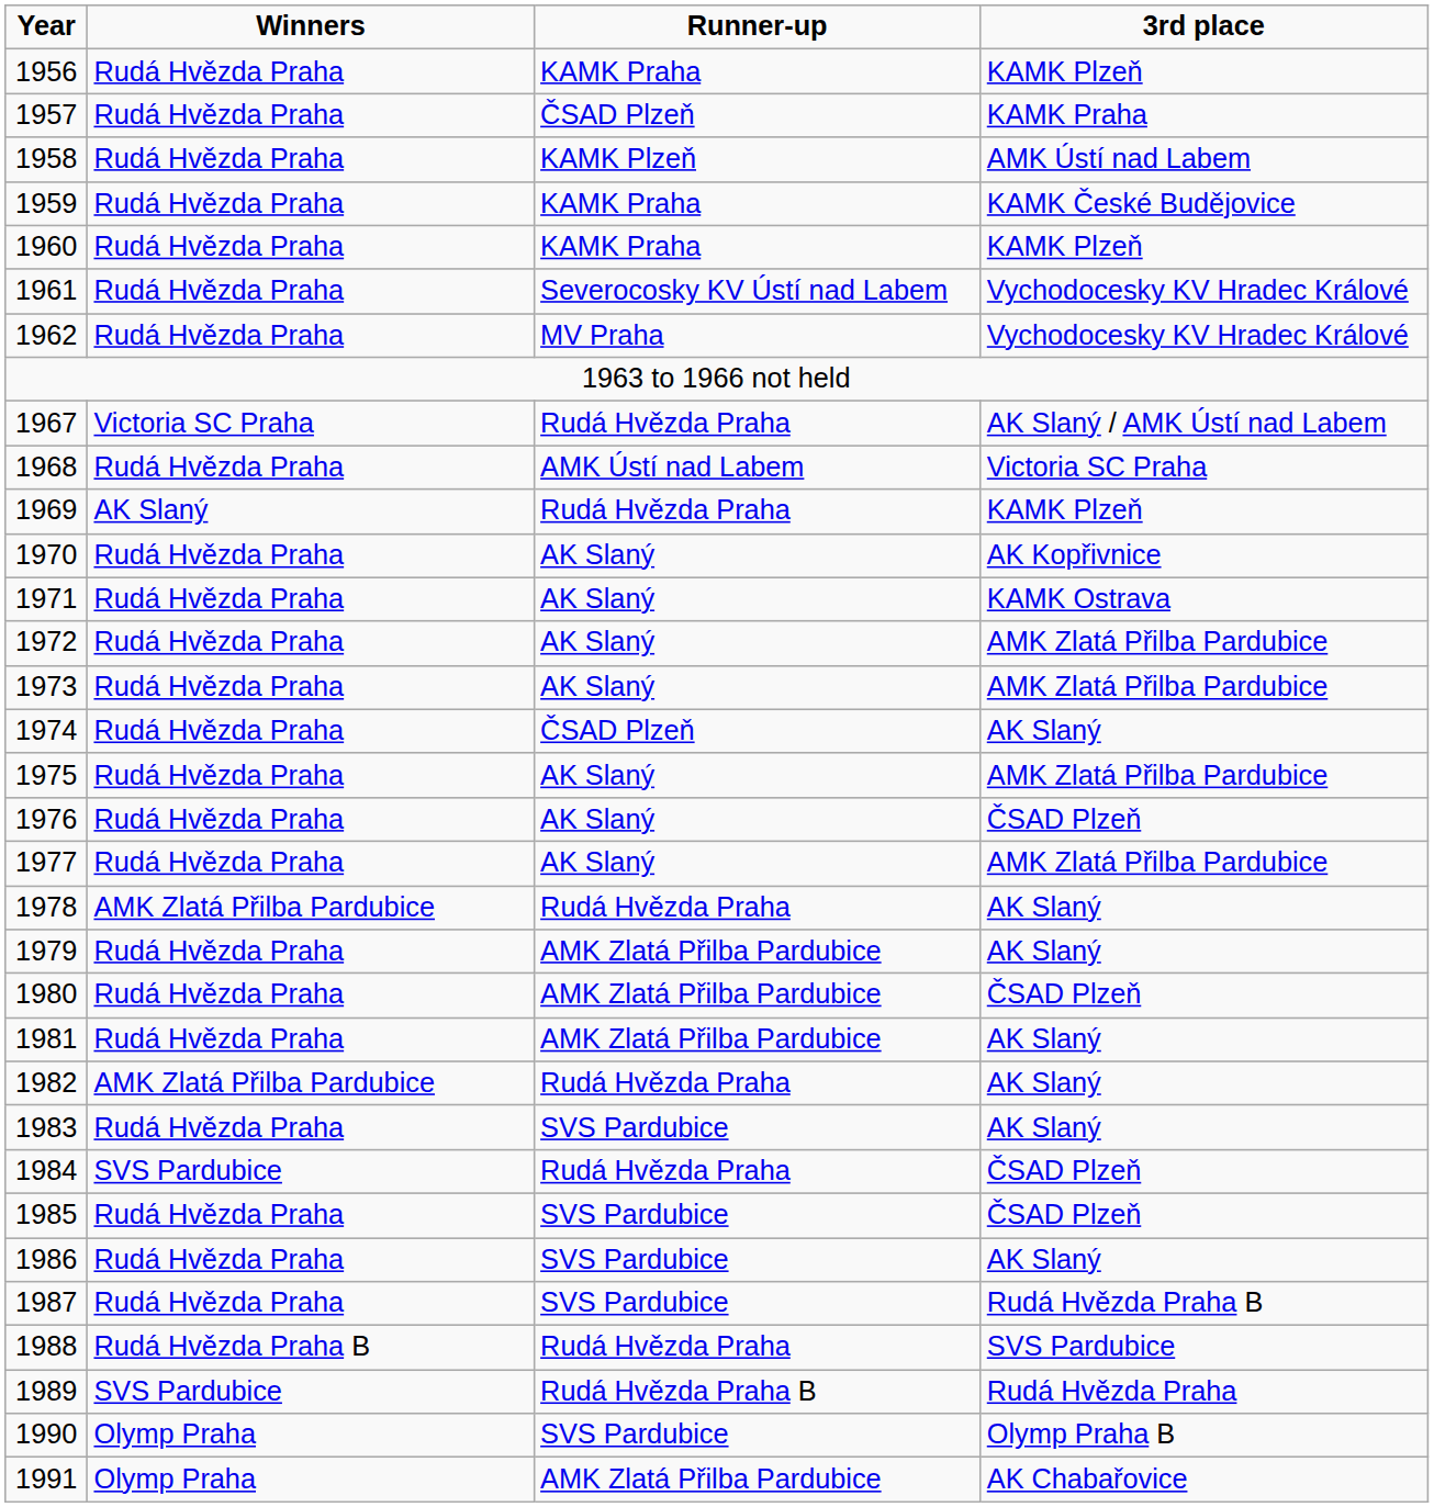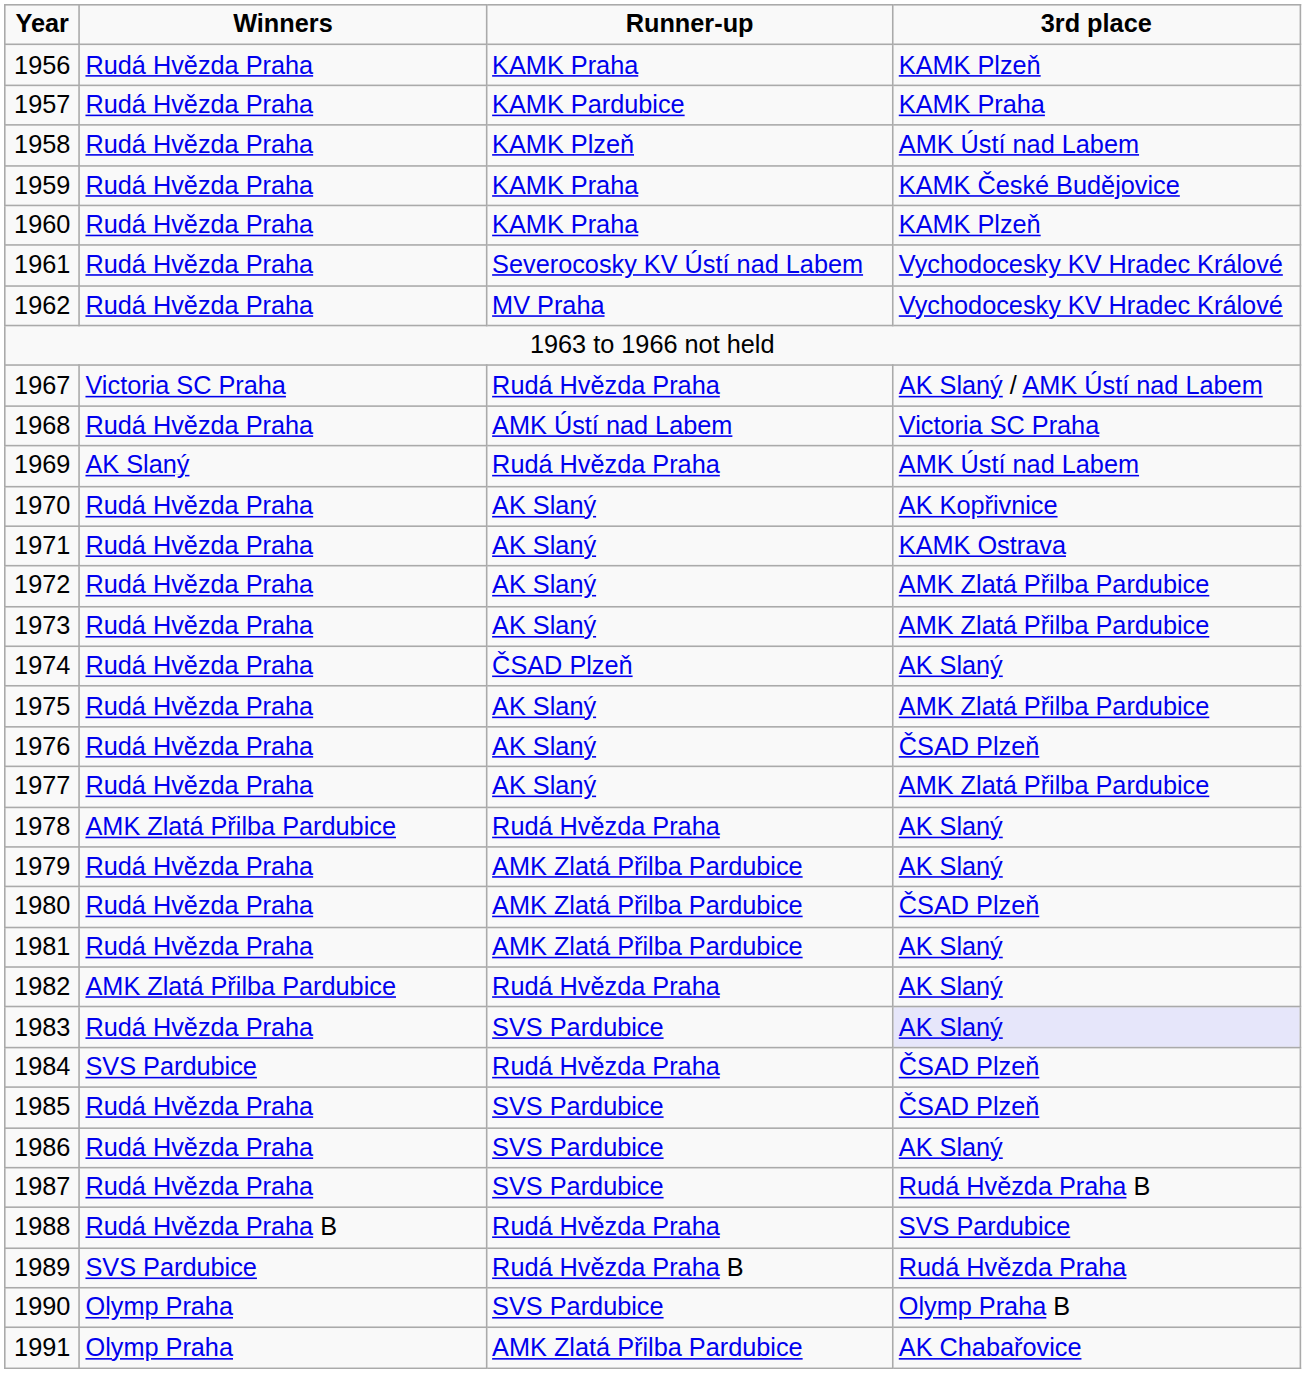1957 | Runner-up: ČSAD Plzeň -> KAMK Pardubice
1969 | 3rd place: KAMK Plzeň -> AMK Ústí nad Labem
1983 | 3rd place: no background -> lavender background
